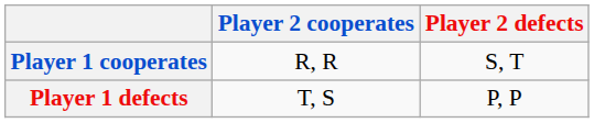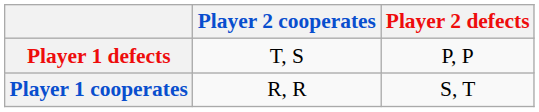rows swapped: Player 1 cooperates <-> Player 1 defects
